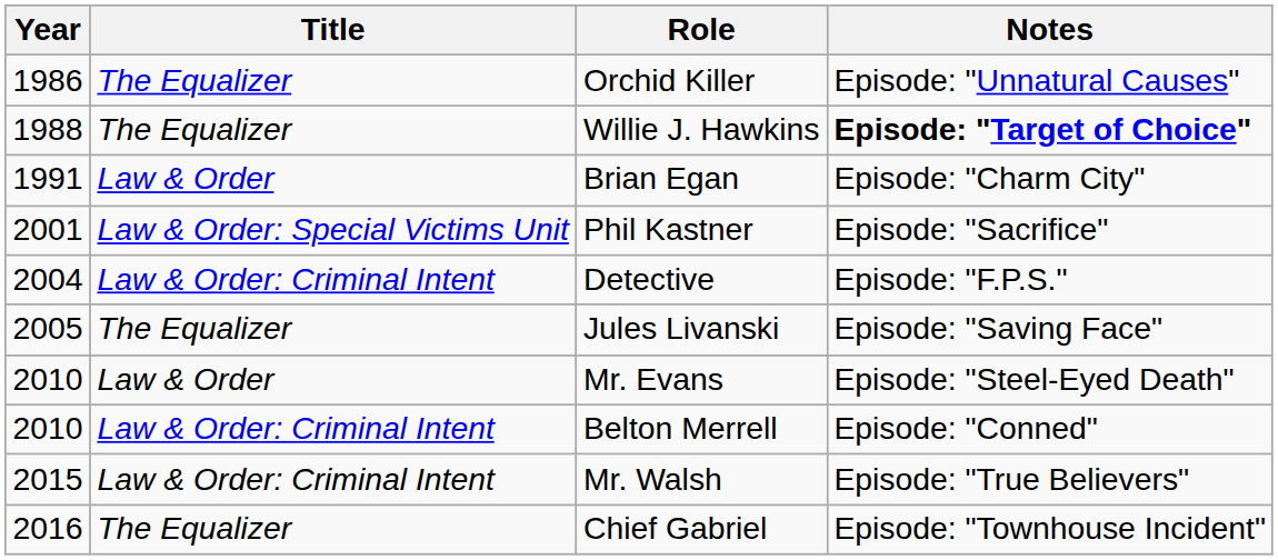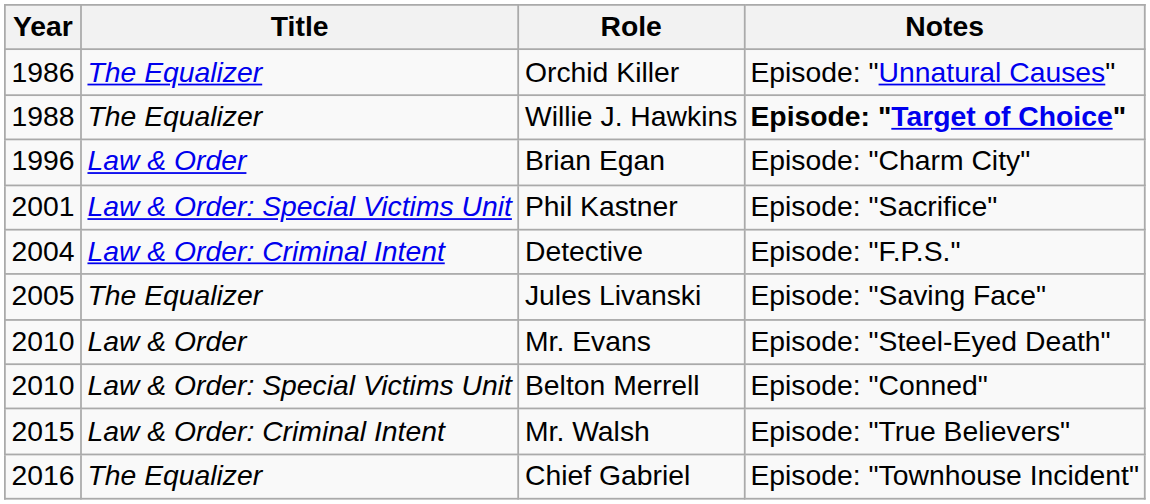Brian Egan | Year: 1991 -> 1996
Belton Merrell | Title: Law & Order: Criminal Intent -> Law & Order: Special Victims Unit
